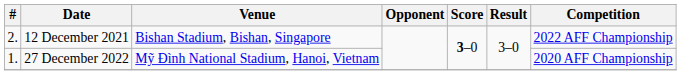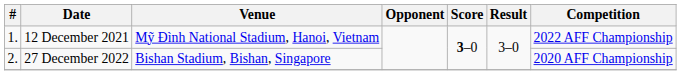12 December 2021 | #: 2. -> 1.
12 December 2021 | Venue: Bishan Stadium, Bishan, Singapore -> Mỹ Đình National Stadium, Hanoi, Vietnam
27 December 2022 | #: 1. -> 2.
27 December 2022 | Venue: Mỹ Đình National Stadium, Hanoi, Vietnam -> Bishan Stadium, Bishan, Singapore
